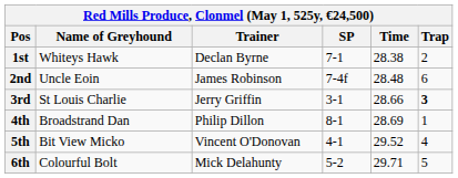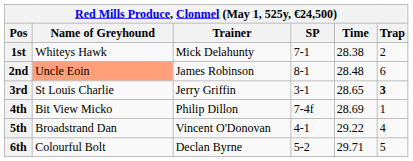1st | Trainer: Declan Byrne -> Mick Delahunty
2nd | Name of Greyhound: no background -> lightsalmon background
2nd | SP: 7-4f -> 8-1
3rd | Time: 28.66 -> 28.65
4th | Name of Greyhound: Broadstrand Dan -> Bit View Micko
4th | SP: 8-1 -> 7-4f
5th | Name of Greyhound: Bit View Micko -> Broadstrand Dan
5th | Time: 29.52 -> 29.22
6th | Trainer: Mick Delahunty -> Declan Byrne
